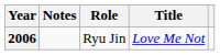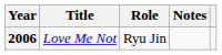columns swapped: Title <-> Notes
